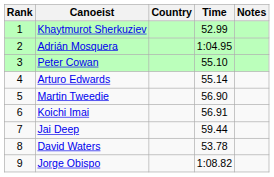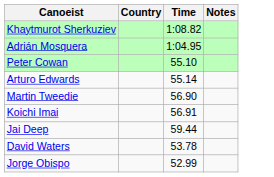- column: Rank | 1 | 2 | 3 | 4 | 5 | 6 | 7 | 8 | 9
Khaytmurot Sherkuziev | Time: 52.99 -> 1:08.82
Jorge Obispo | Time: 1:08.82 -> 52.99
